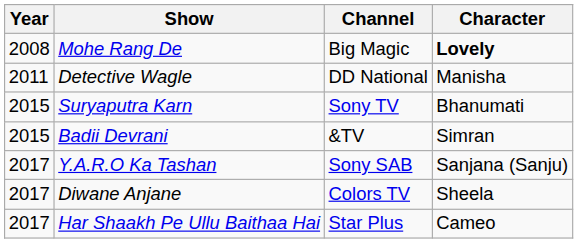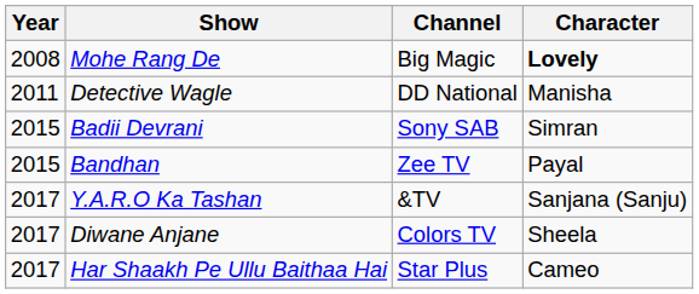- row: 2015 | Suryaputra Karn | Sony TV | Bhanumati
Badii Devrani | Channel: &TV -> Sony SAB
+ row: 2015 | Bandhan | Zee TV | Payal
Y.A.R.O Ka Tashan | Channel: Sony SAB -> &TV
